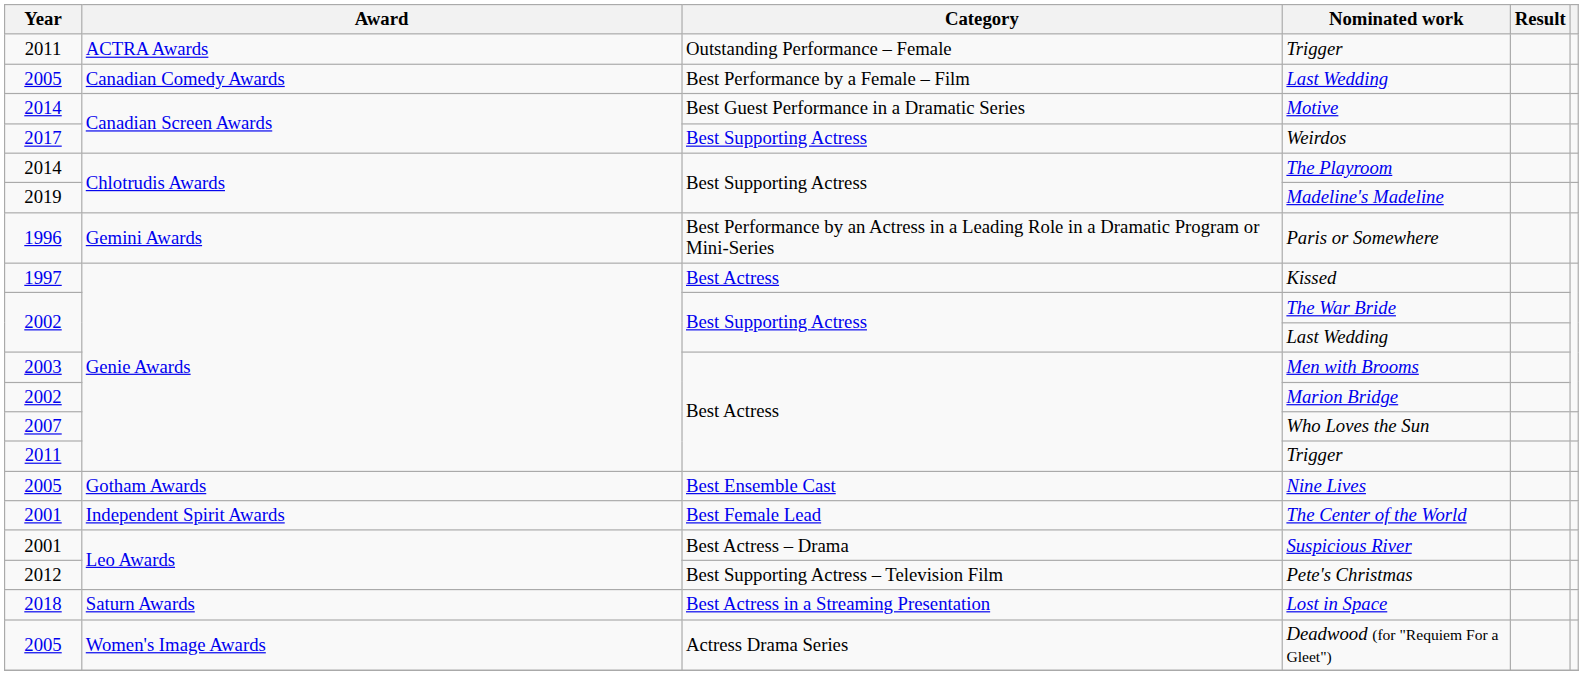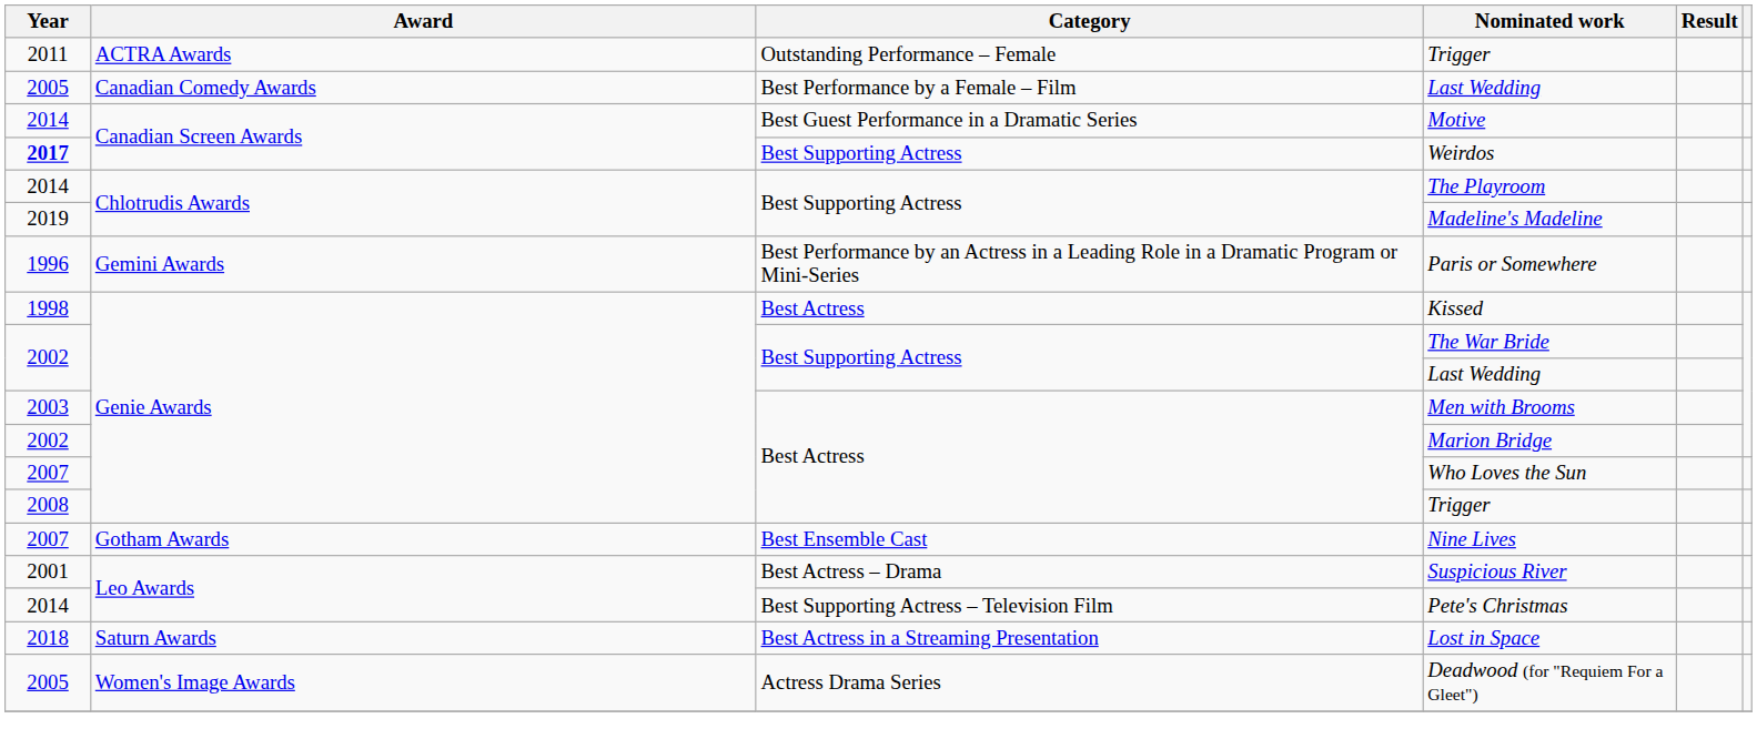Weirdos | Year: normal -> bold
Kissed | Year: 1997 -> 1998
Best Actress / Trigger | Year: 2011 -> 2008
Nine Lives | Year: 2005 -> 2007
- row: 2001 | Independent Spirit Awards | Best Female Lead | The Center of the World
Pete's Christmas | Year: 2012 -> 2014
